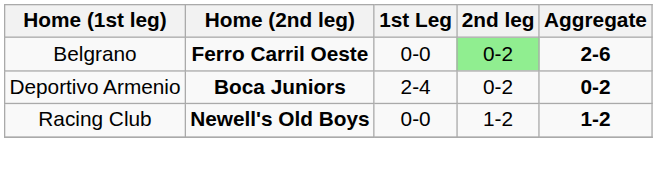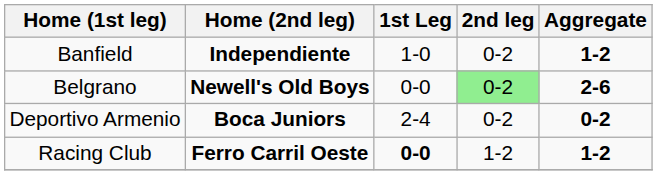+ row: Banfield | Independiente | 1-0 | 0-2 | 1-2
Belgrano | Home (2nd leg): Ferro Carril Oeste -> Newell's Old Boys
Racing Club | Home (2nd leg): Newell's Old Boys -> Ferro Carril Oeste
Racing Club | 1st Leg: normal -> bold
